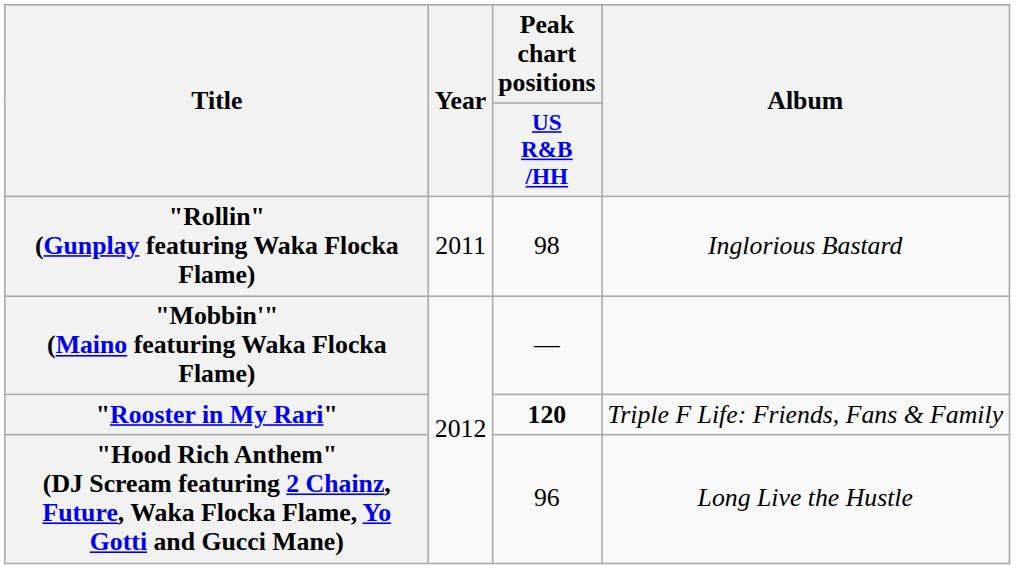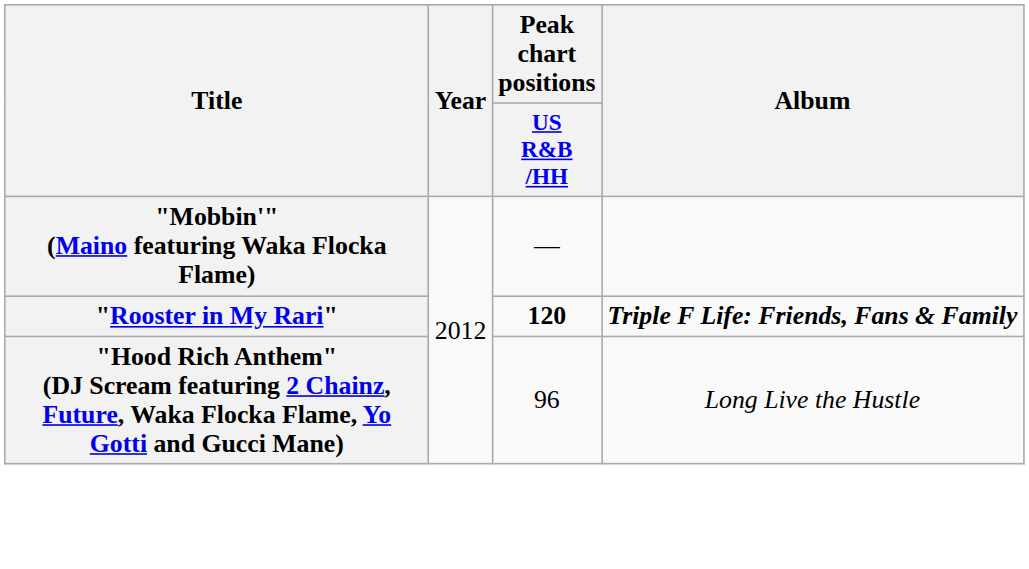- row: "Rollin" (Gunplay featuring Waka Flocka Flame) | 2011 | 98 | Inglorious Bastard
"Rooster in My Rari" | Album: normal -> bold
